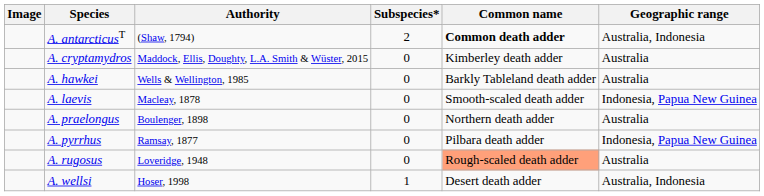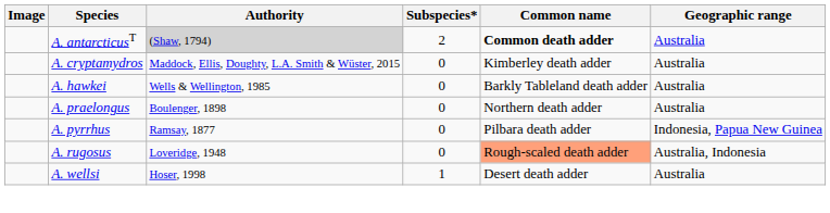A. antarcticusT | Authority: no background -> lightgrey background
A. antarcticusT | Geographic range: Australia, Indonesia -> Australia
- row: A. laevis | Macleay, 1878 | 0 | Smooth-scaled death adder | Indonesia, Papua New Guinea
A. rugosus | Geographic range: Australia -> Australia, Indonesia
A. wellsi | Geographic range: Australia, Indonesia -> Australia
